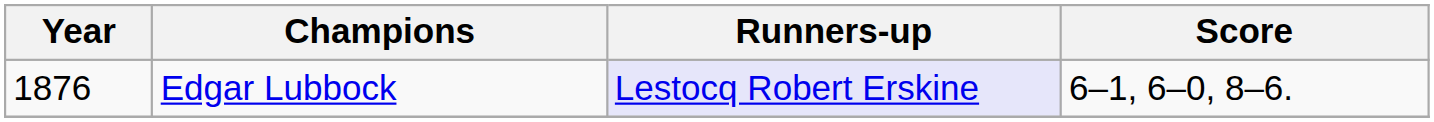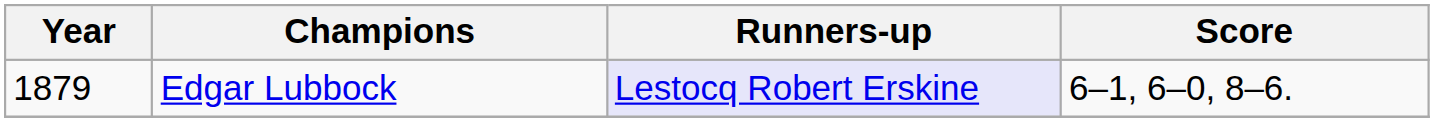Edgar Lubbock | Year: 1876 -> 1879
